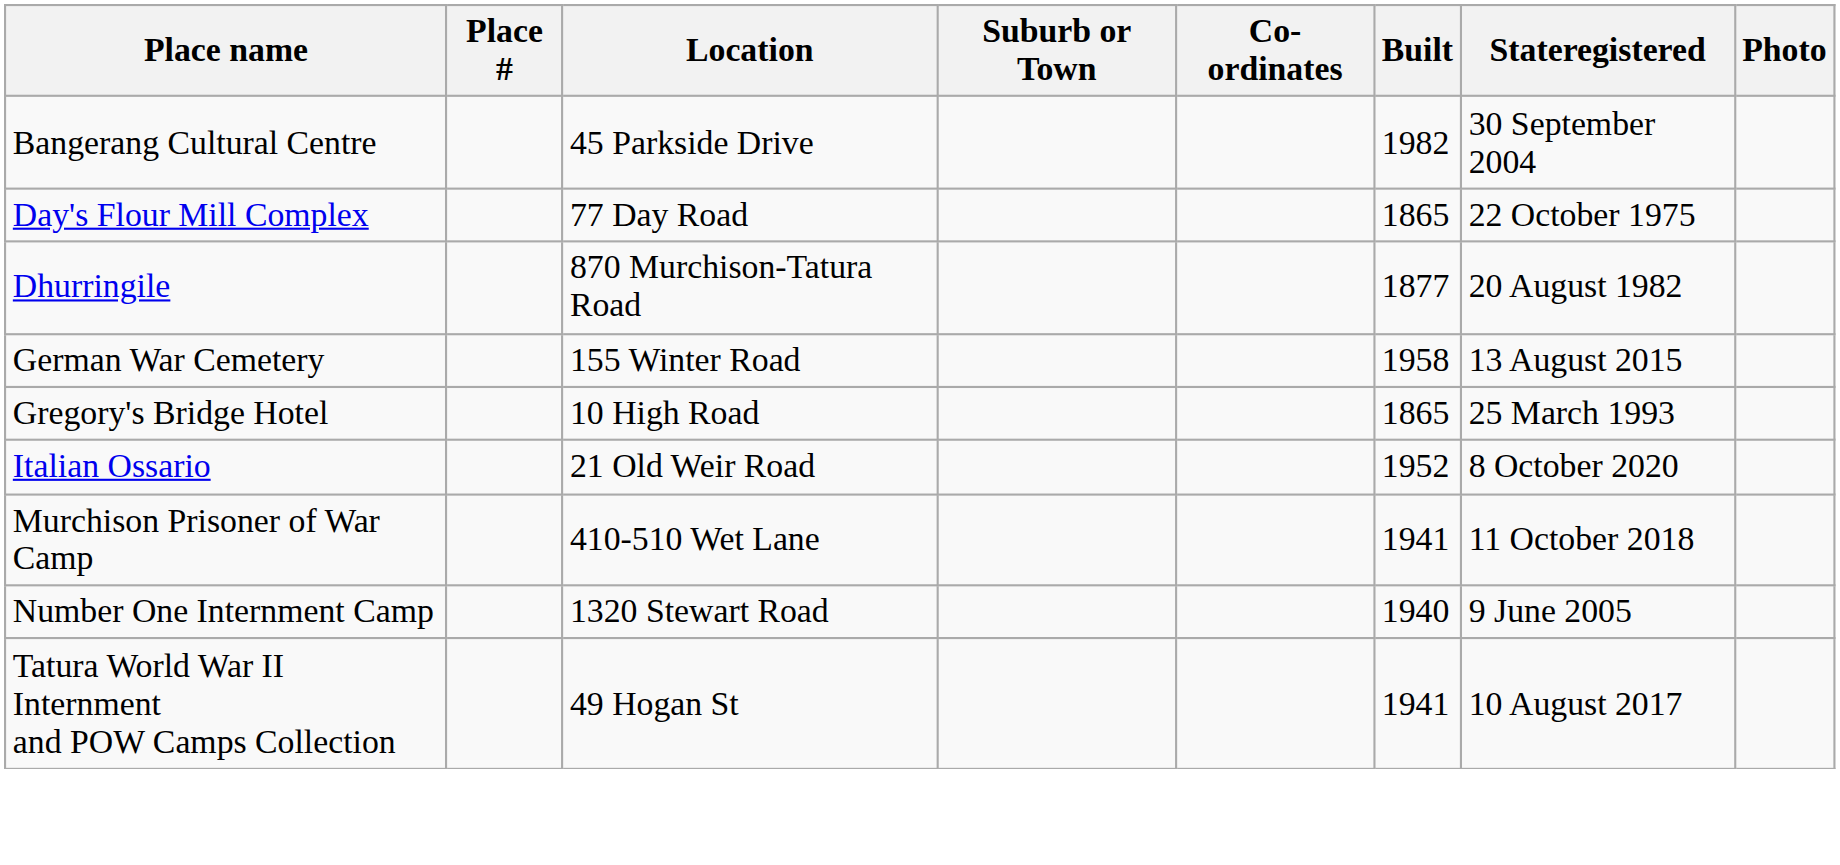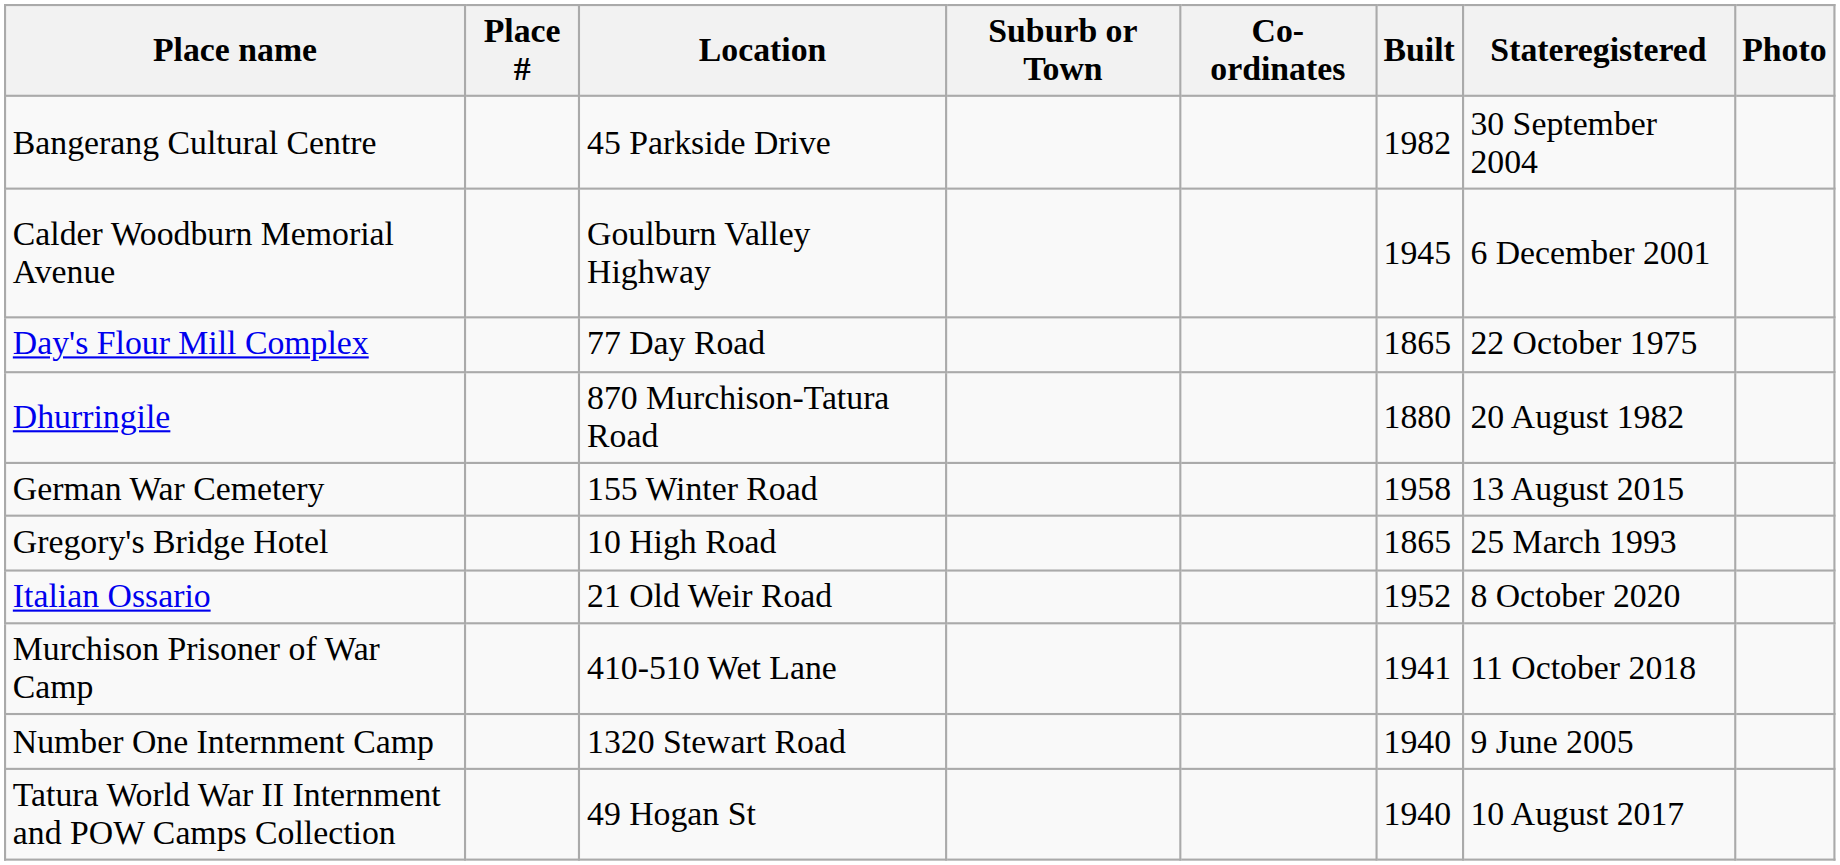+ row: Calder Woodburn Memorial Avenue | Goulburn Valley Highway | 1945 | 6 December 2001
Dhurringile | Built: 1877 -> 1880
Tatura World War II Internment and POW Camps Collection | Built: 1941 -> 1940
